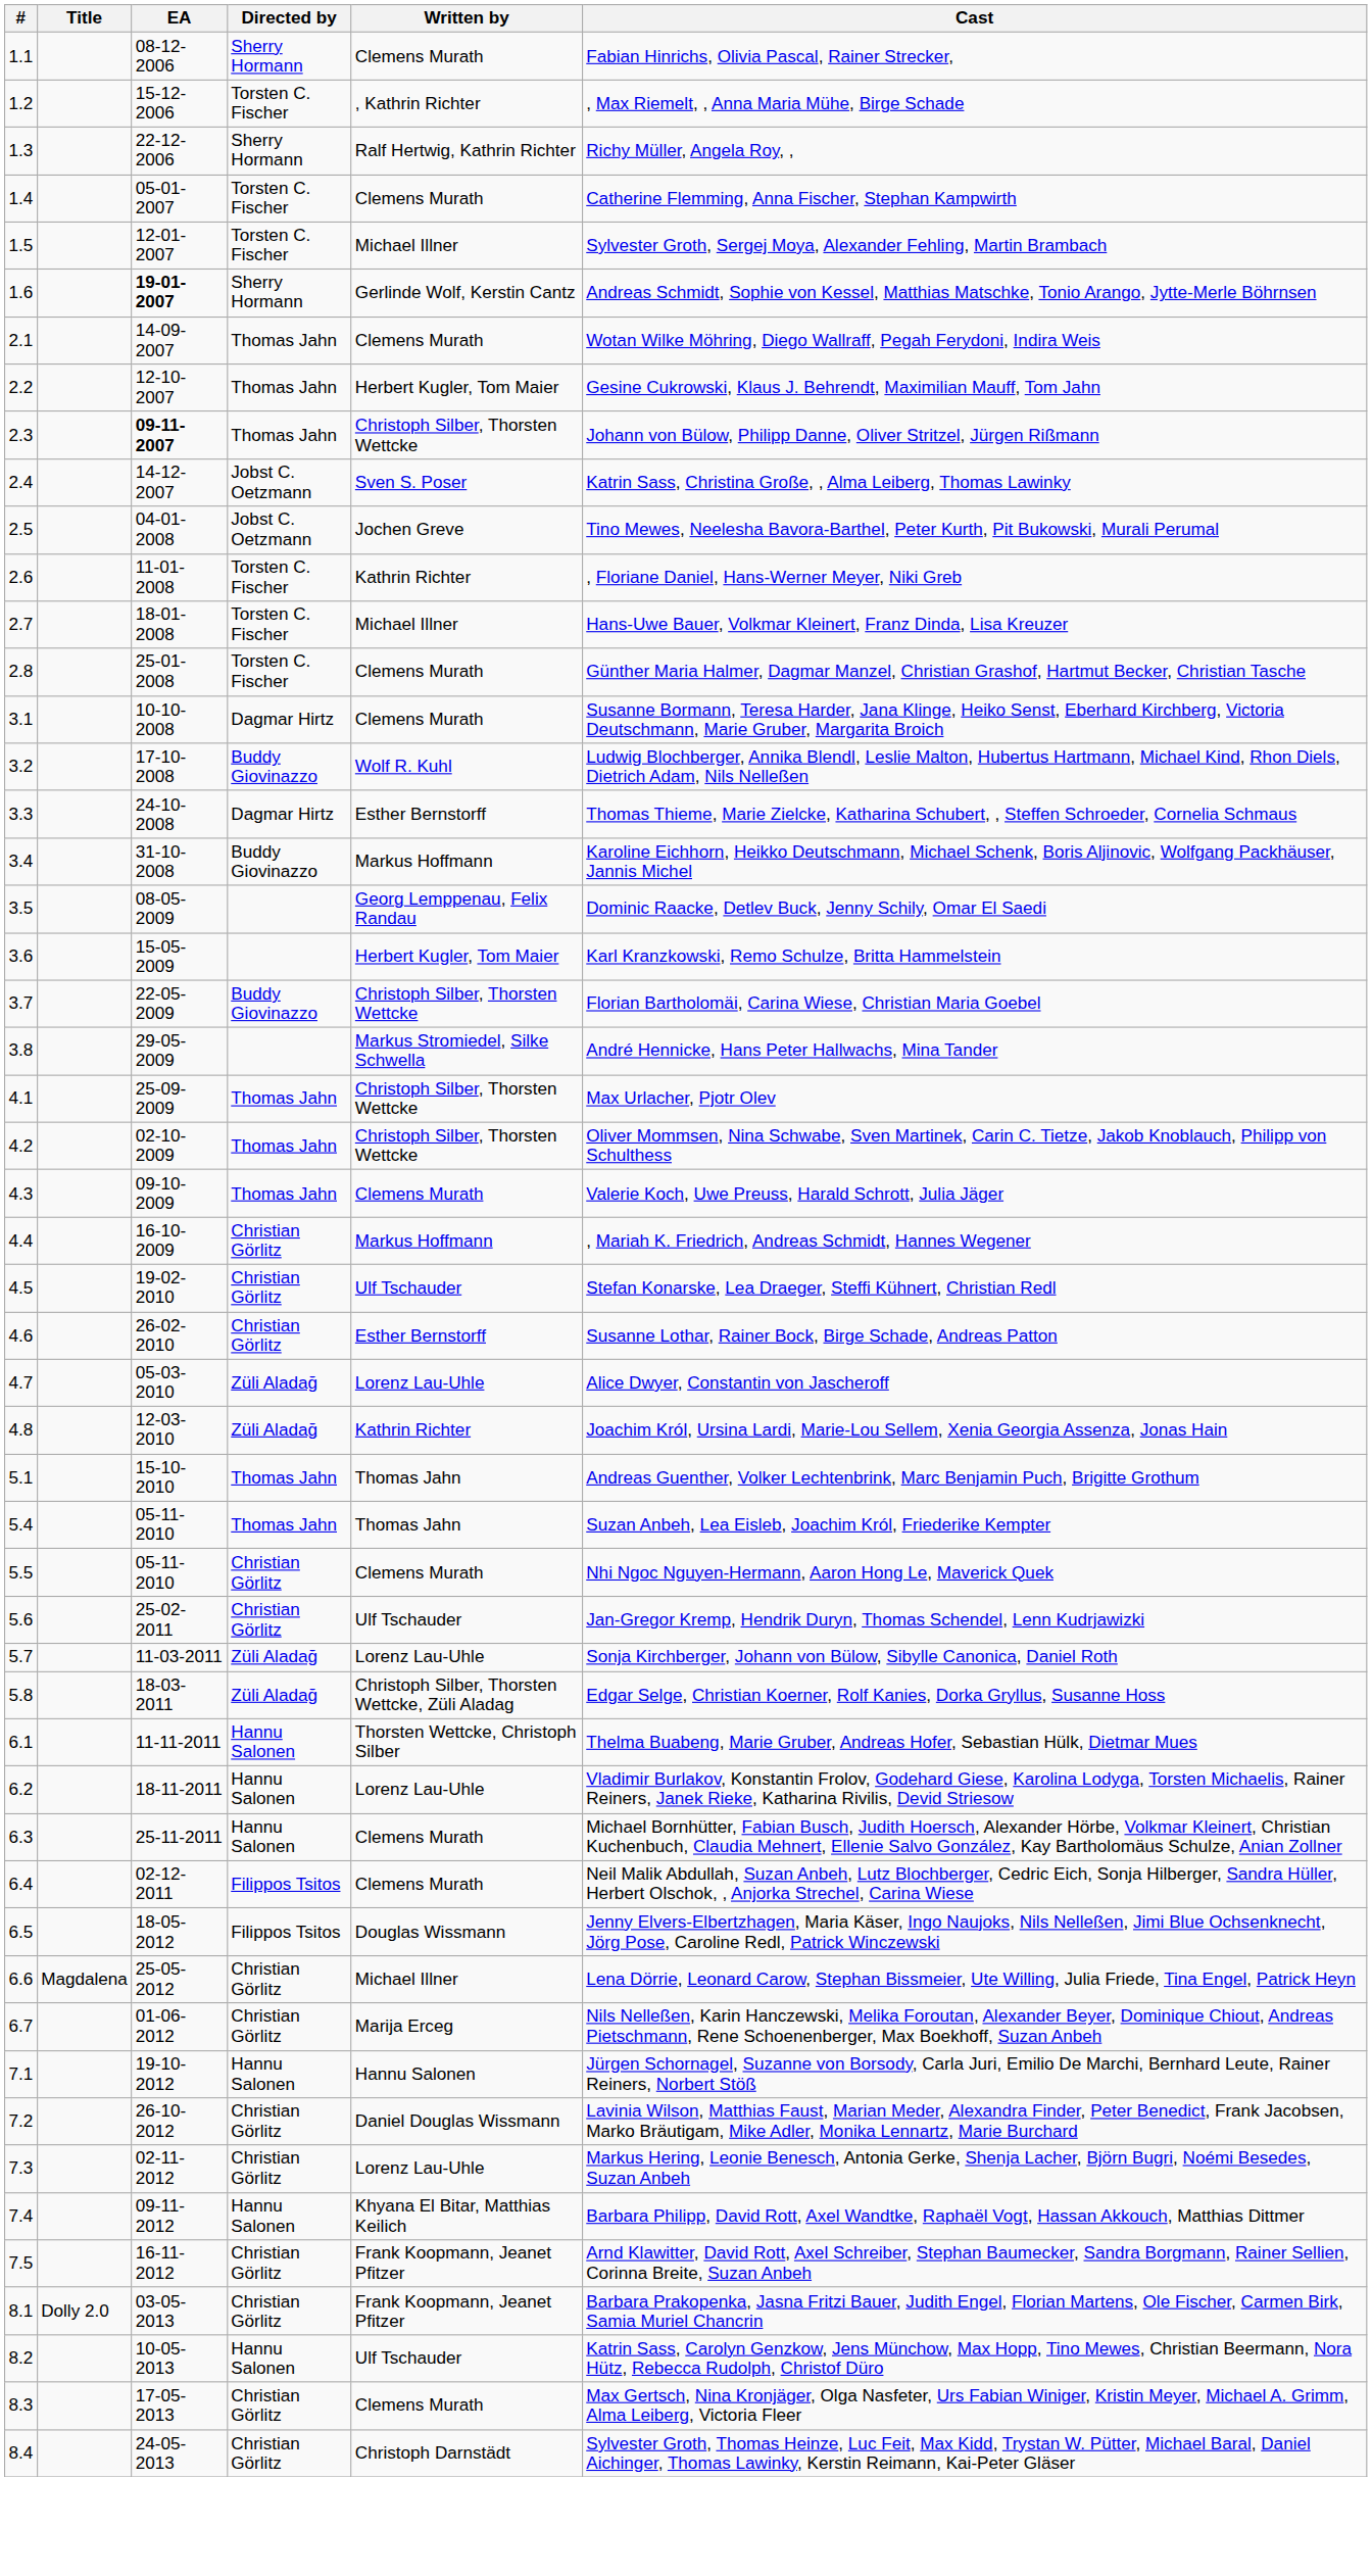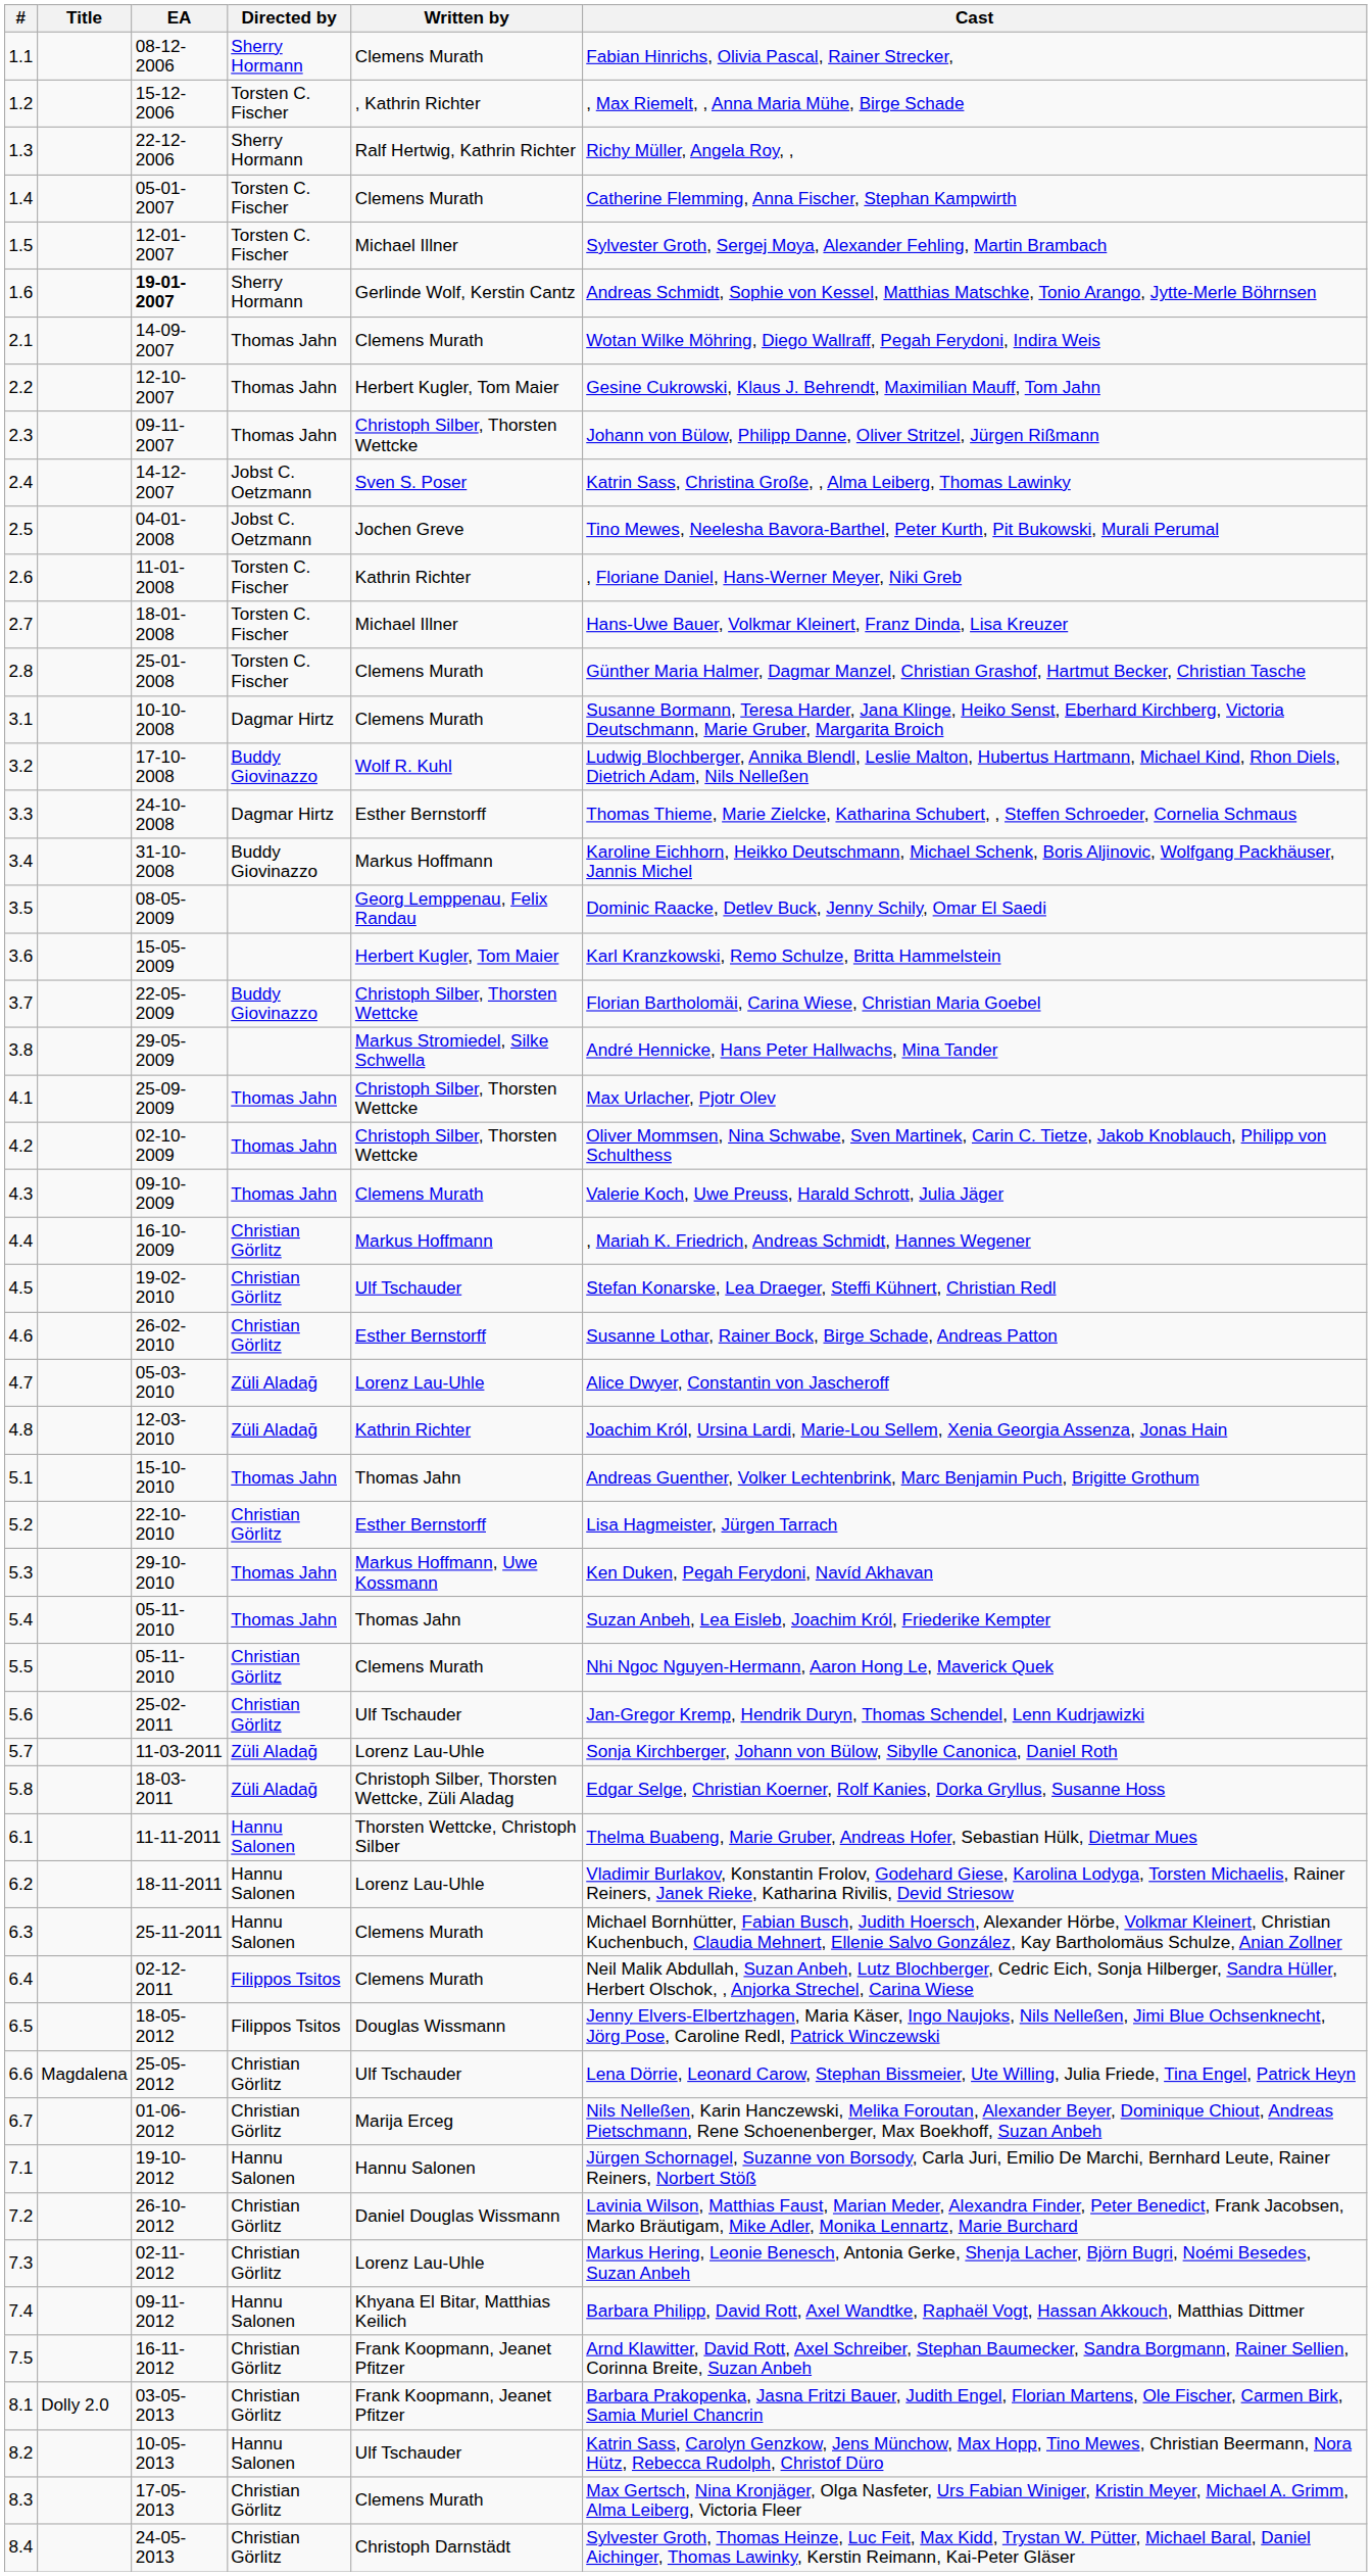2.3 | EA: bold -> normal
+ row: 5.2 | 22-10-2010 | Christian Görlitz | Esther Bernstorff | Lisa Hagmeister, Jürgen Tarrach
+ row: 5.3 | 29-10-2010 | Thomas Jahn | Markus Hoffmann, Uwe Kossmann | Ken Duken, Pegah Ferydoni, Navíd Akhavan
6.6 | Written by: Michael Illner -> Ulf Tschauder
